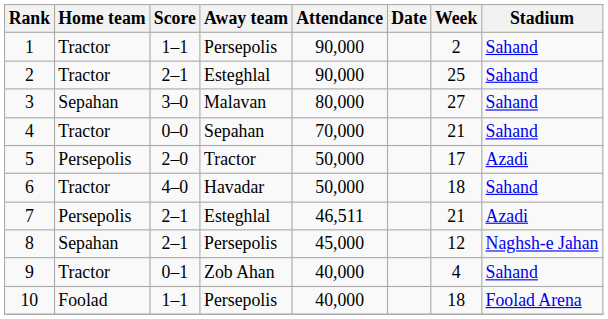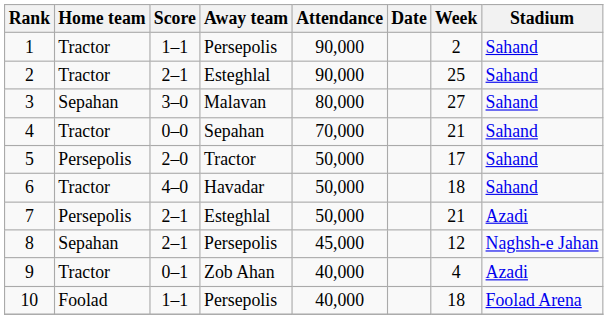5 | Stadium: Azadi -> Sahand
7 | Attendance: 46,511 -> 50,000
9 | Stadium: Sahand -> Azadi
